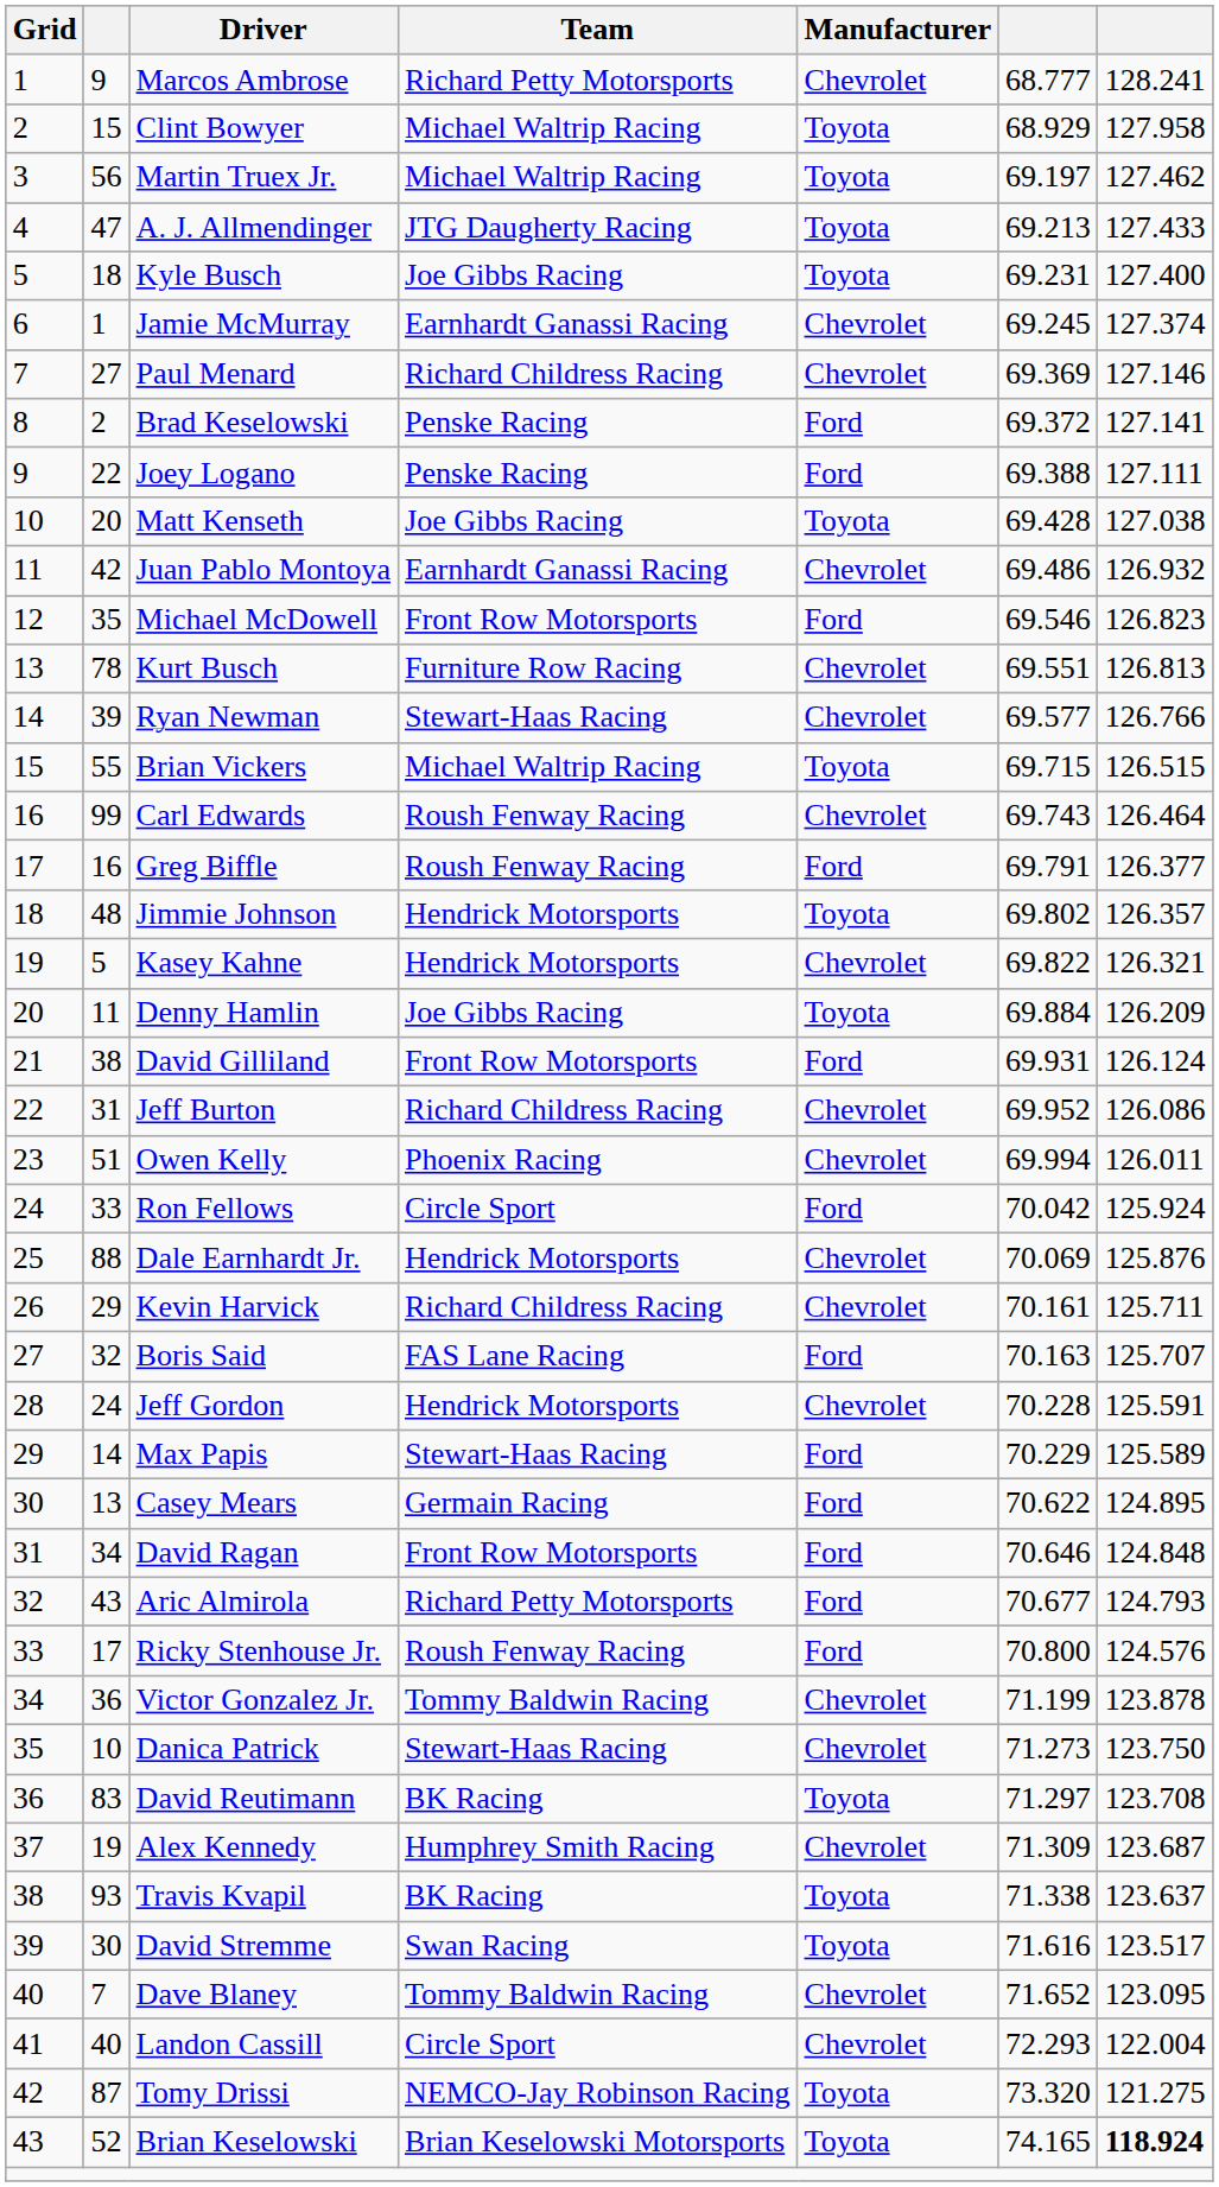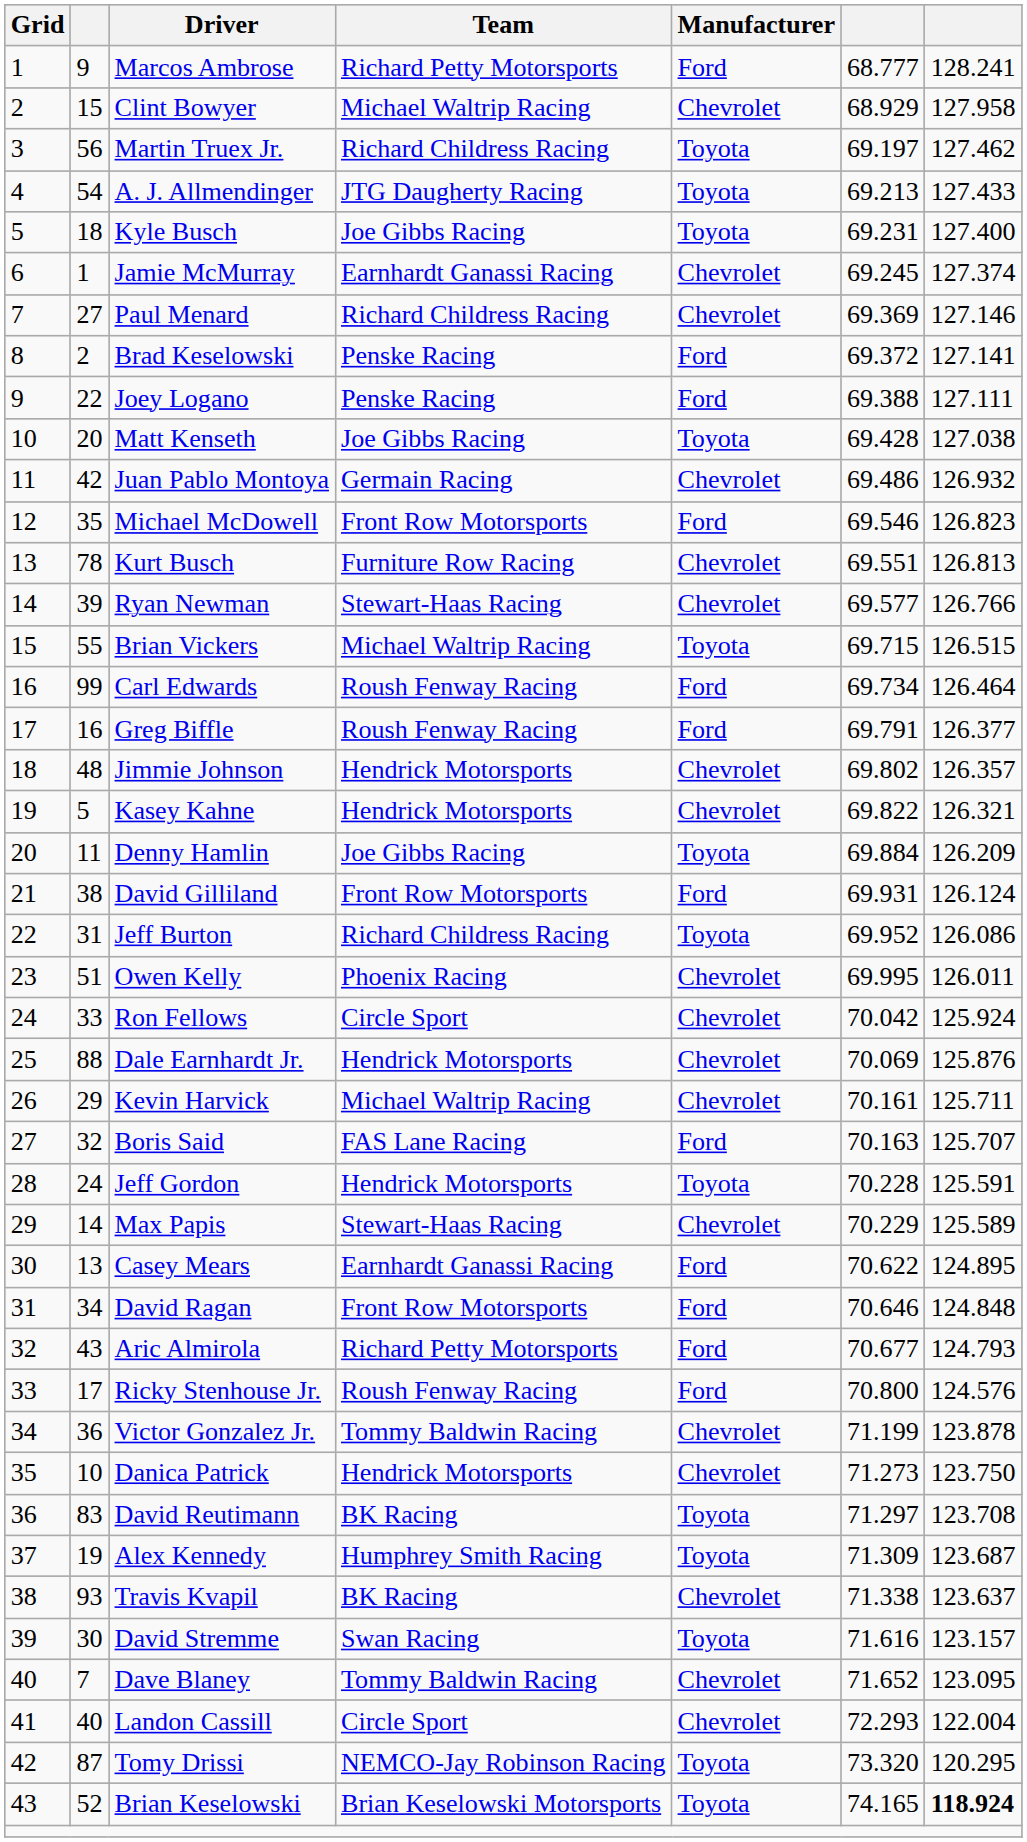Marcos Ambrose | Manufacturer: Chevrolet -> Ford
Clint Bowyer | Manufacturer: Toyota -> Chevrolet
Martin Truex Jr. | Team: Michael Waltrip Racing -> Richard Childress Racing
A. J. Allmendinger | column 2: 47 -> 54
Juan Pablo Montoya | Team: Earnhardt Ganassi Racing -> Germain Racing
Carl Edwards | Manufacturer: Chevrolet -> Ford
Carl Edwards | column 6: 69.743 -> 69.734
Jimmie Johnson | Manufacturer: Toyota -> Chevrolet
Jeff Burton | Manufacturer: Chevrolet -> Toyota
Owen Kelly | column 6: 69.994 -> 69.995
Ron Fellows | Manufacturer: Ford -> Chevrolet
Kevin Harvick | Team: Richard Childress Racing -> Michael Waltrip Racing
Jeff Gordon | Manufacturer: Chevrolet -> Toyota
Max Papis | Manufacturer: Ford -> Chevrolet
Casey Mears | Team: Germain Racing -> Earnhardt Ganassi Racing
Danica Patrick | Team: Stewart-Haas Racing -> Hendrick Motorsports
Alex Kennedy | Manufacturer: Chevrolet -> Toyota
Travis Kvapil | Manufacturer: Toyota -> Chevrolet
David Stremme | column 7: 123.517 -> 123.157
Tomy Drissi | column 7: 121.275 -> 120.295
